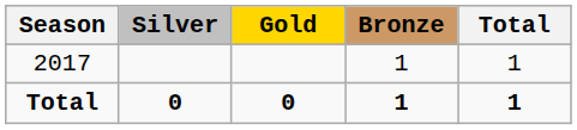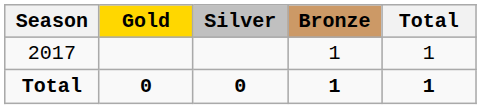columns swapped: Gold <-> Silver
